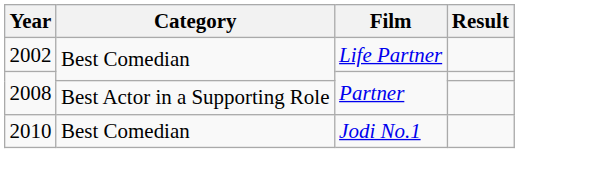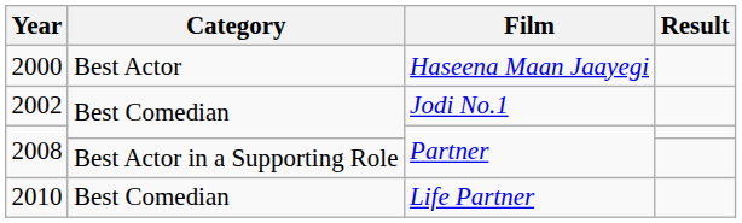+ row: 2000 | Best Actor | Haseena Maan Jaayegi
2002 | Film: Life Partner -> Jodi No.1
2010 | Film: Jodi No.1 -> Life Partner
